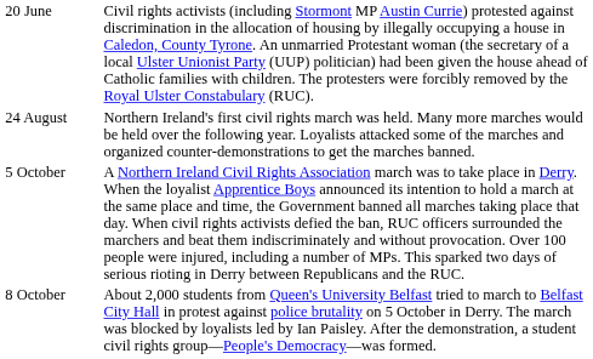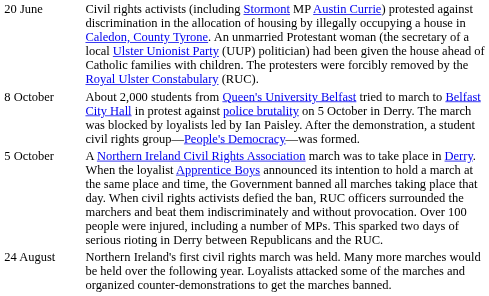rows swapped: 24 August <-> 8 October
